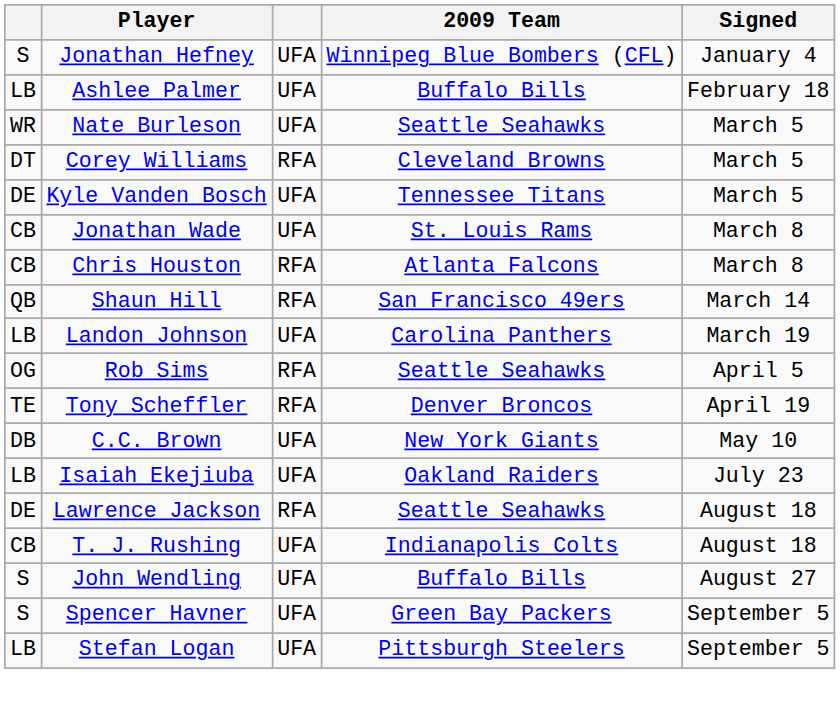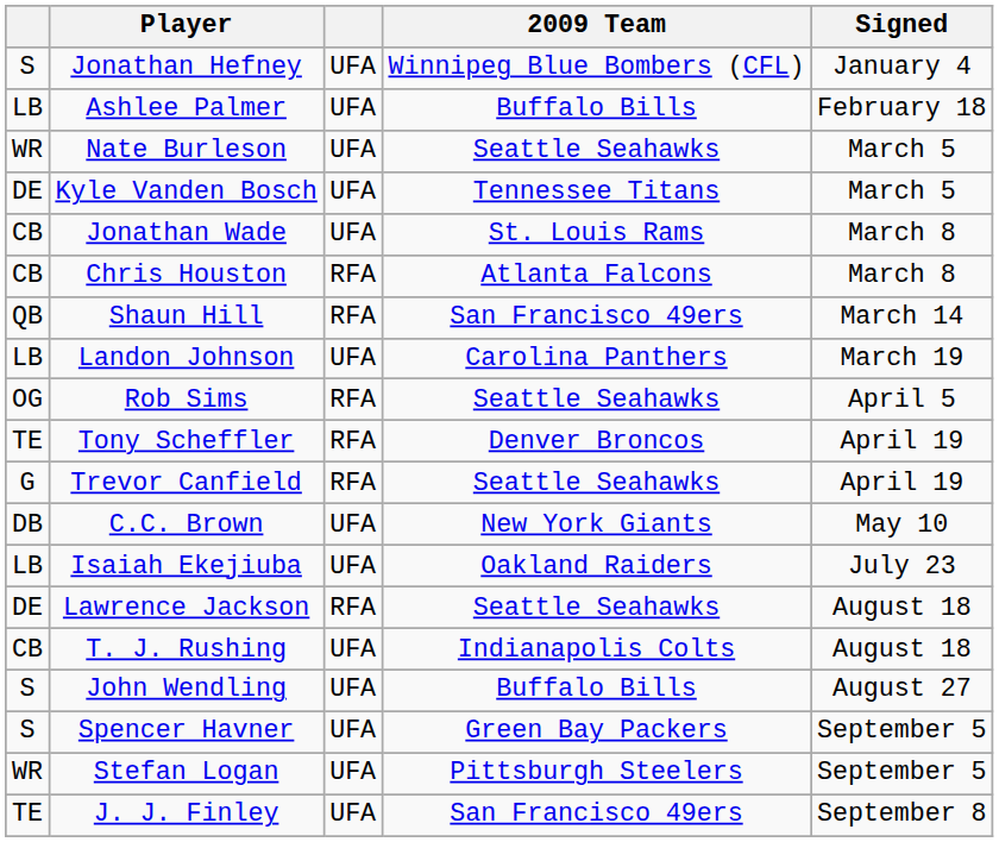- row: DT | Corey Williams | RFA | Cleveland Browns | March 5
+ row: G | Trevor Canfield | RFA | Seattle Seahawks | April 19
Stefan Logan | column 1: LB -> WR
+ row: TE | J. J. Finley | UFA | San Francisco 49ers | September 8
